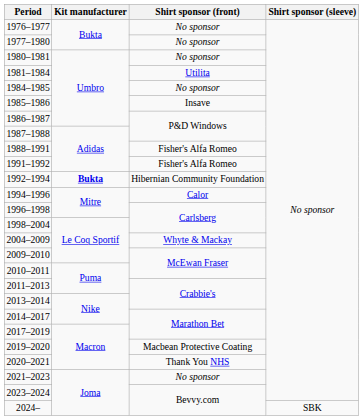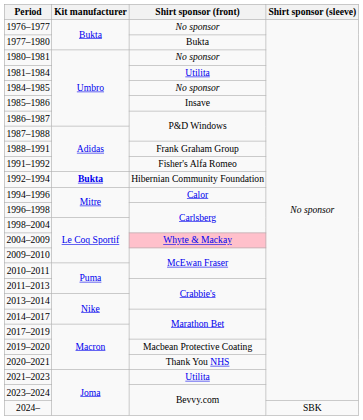1977–1980 | Shirt sponsor (front): No sponsor -> Bukta
1988–1991 | Shirt sponsor (front): Fisher's Alfa Romeo -> Frank Graham Group
2004–2009 | Shirt sponsor (front): no background -> pink background
2021–2023 | Shirt sponsor (front): No sponsor -> Utilita
